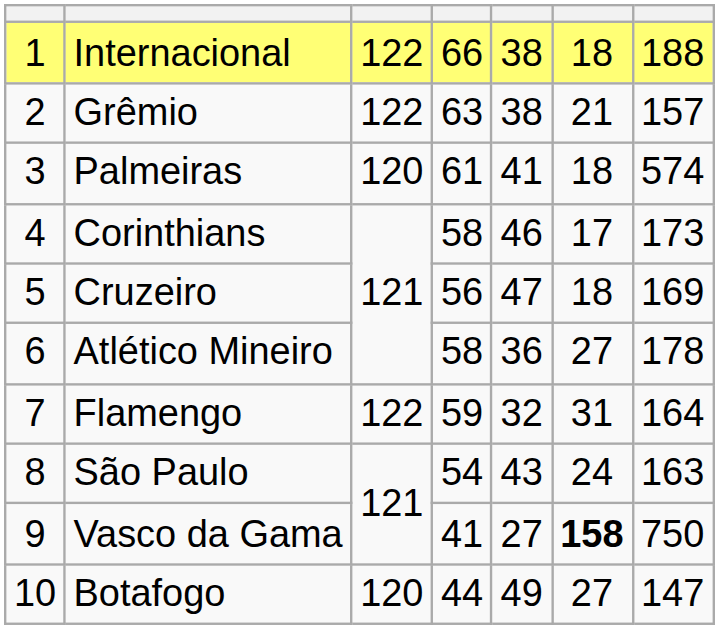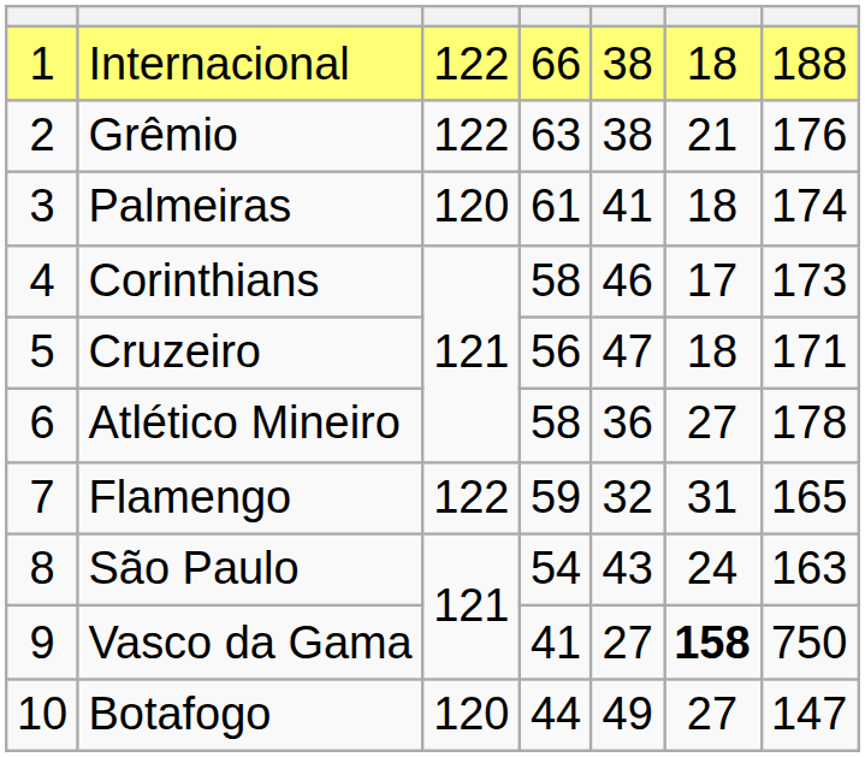Grêmio | column 7: 157 -> 176
Palmeiras | column 7: 574 -> 174
Cruzeiro | column 7: 169 -> 171
Flamengo | column 7: 164 -> 165
